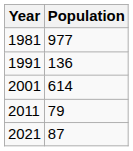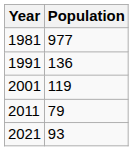2001 | Population: 614 -> 119
2021 | Population: 87 -> 93
